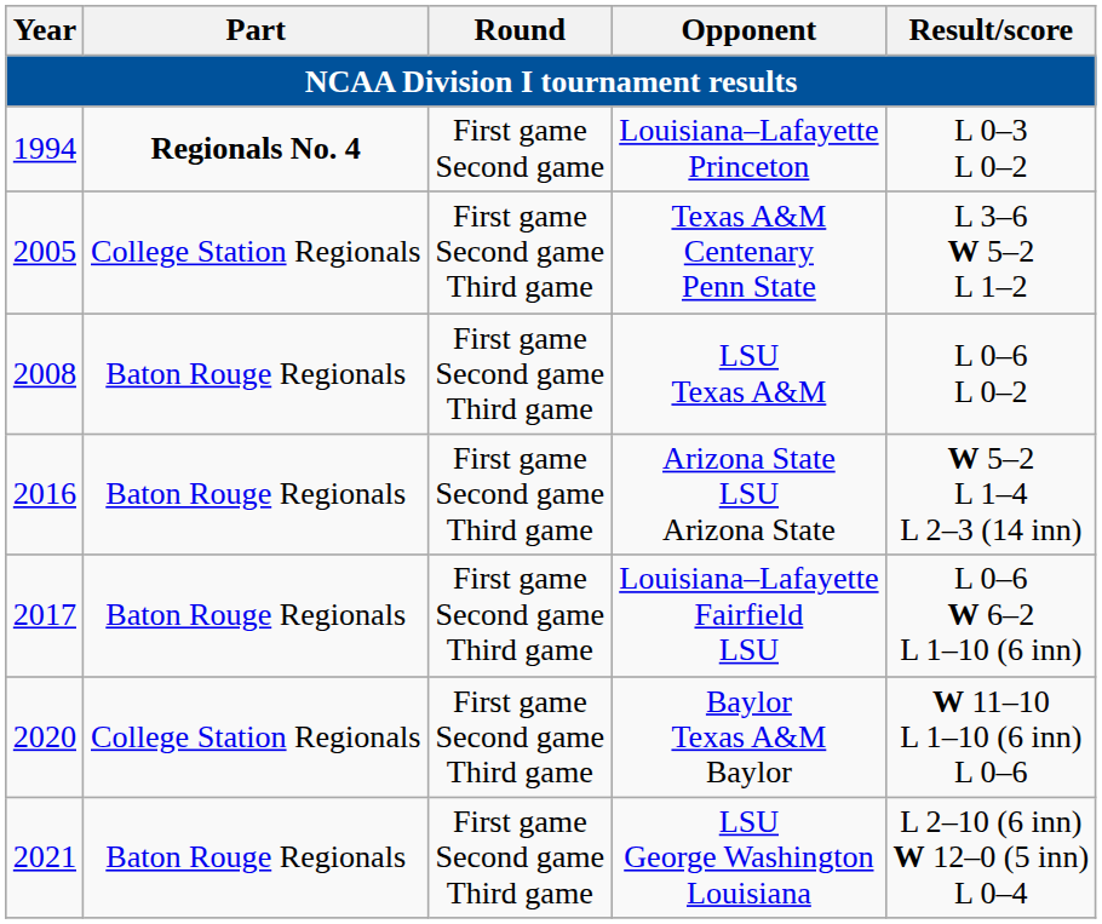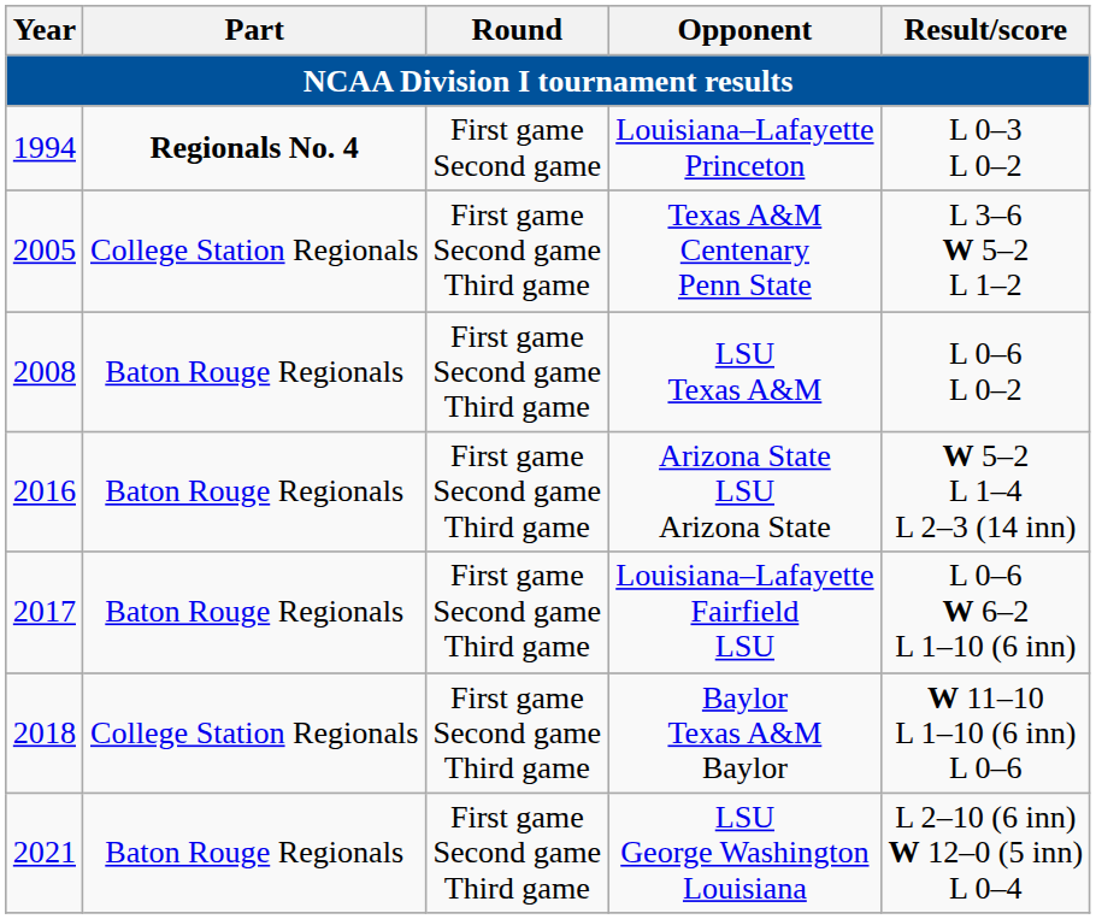Baylor Texas A&M Baylor | Year: 2020 -> 2018
